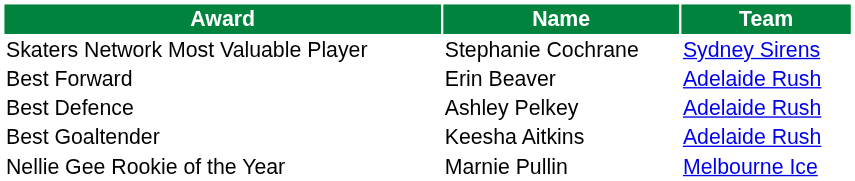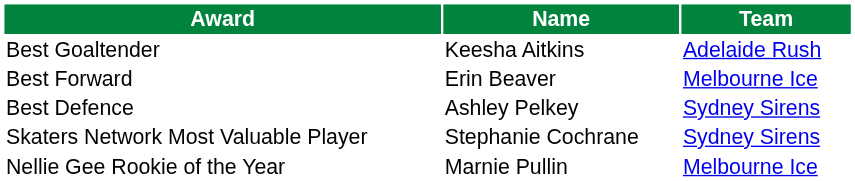rows swapped: Skaters Network Most Valuable Player <-> Best Goaltender
Best Forward | Team: Adelaide Rush -> Melbourne Ice
Best Defence | Team: Adelaide Rush -> Sydney Sirens
